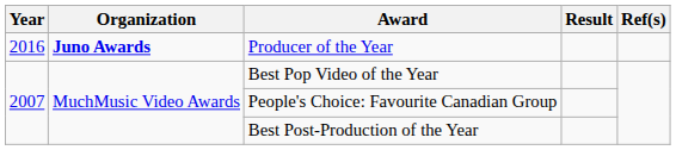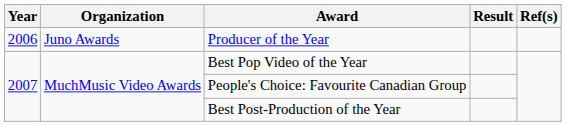Producer of the Year | Year: 2016 -> 2006
Producer of the Year | Organization: bold -> normal
